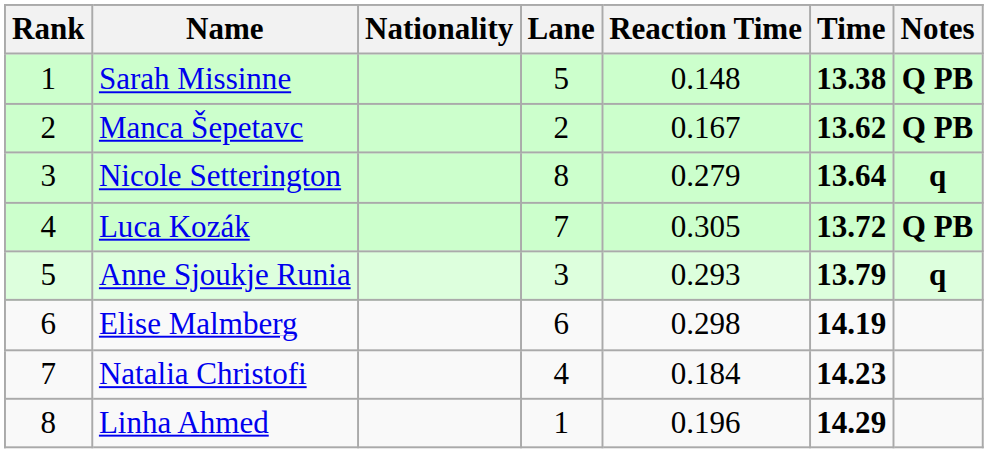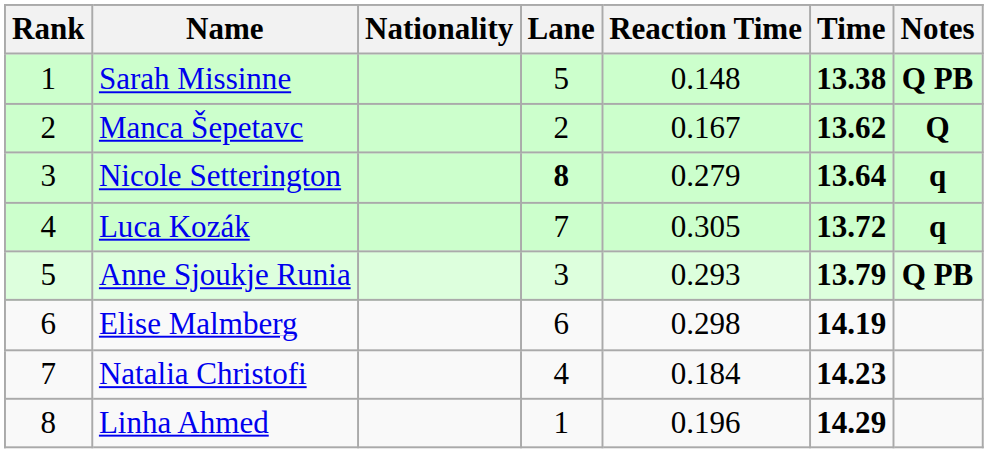Manca Šepetavc | Notes: Q PB -> Q
Nicole Setterington | Lane: normal -> bold
Luca Kozák | Notes: Q PB -> q
Anne Sjoukje Runia | Notes: q -> Q PB
